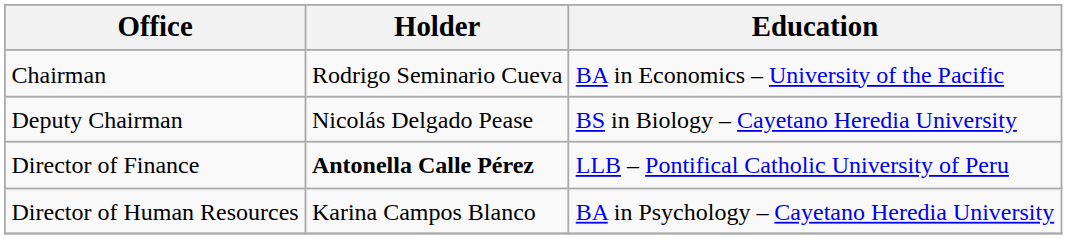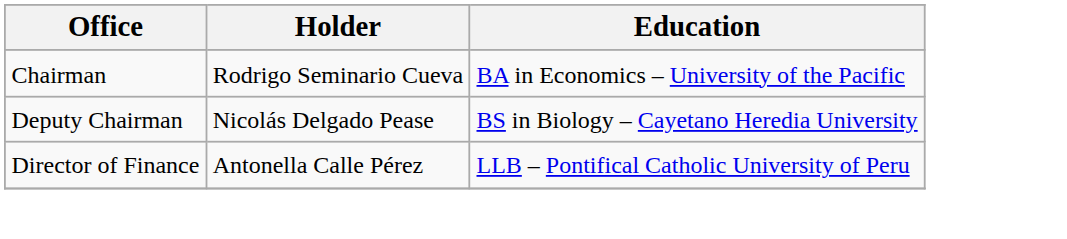Director of Finance | Holder: bold -> normal
- row: Director of Human Resources | Karina Campos Blanco | BA in Psychology – Cayetano Heredia University
